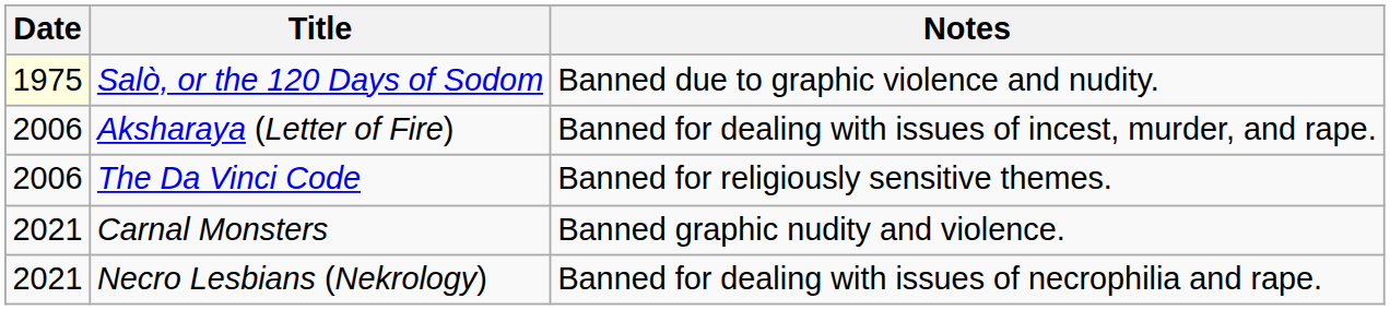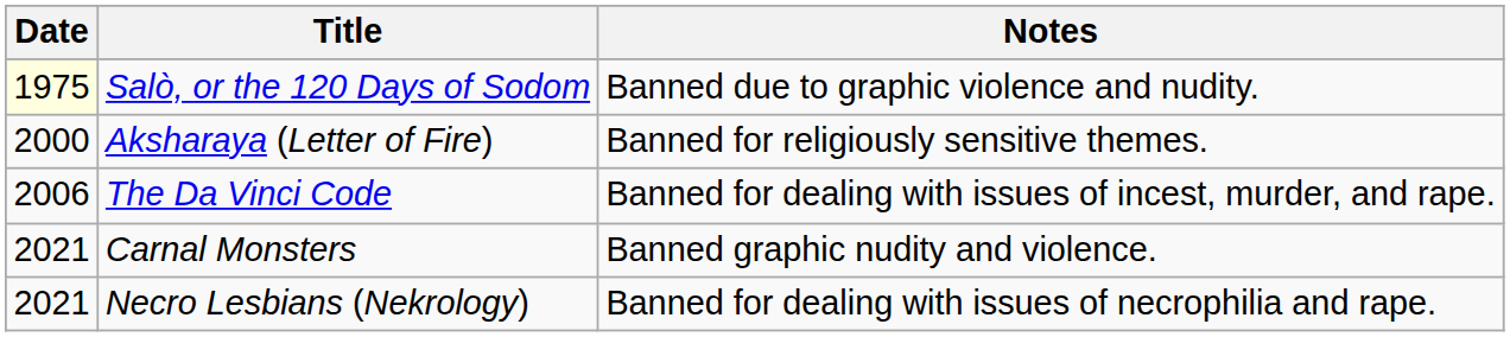Aksharaya (Letter of Fire) | Date: 2006 -> 2000
Aksharaya (Letter of Fire) | Notes: Banned for dealing with issues of incest, murder, and rape. -> Banned for religiously sensitive themes.
The Da Vinci Code | Notes: Banned for religiously sensitive themes. -> Banned for dealing with issues of incest, murder, and rape.
